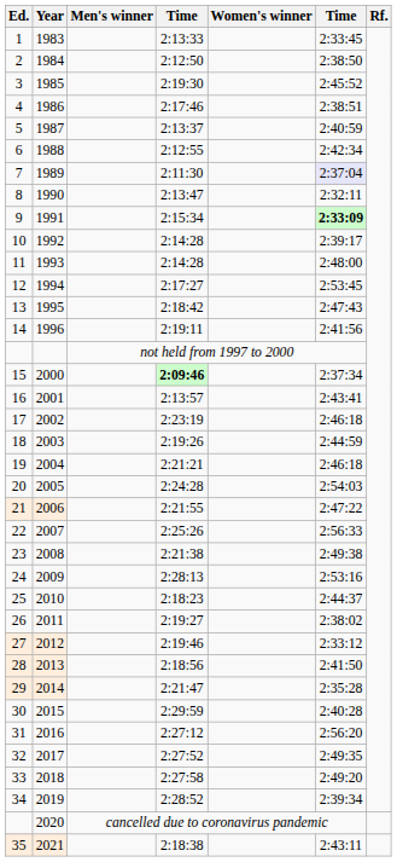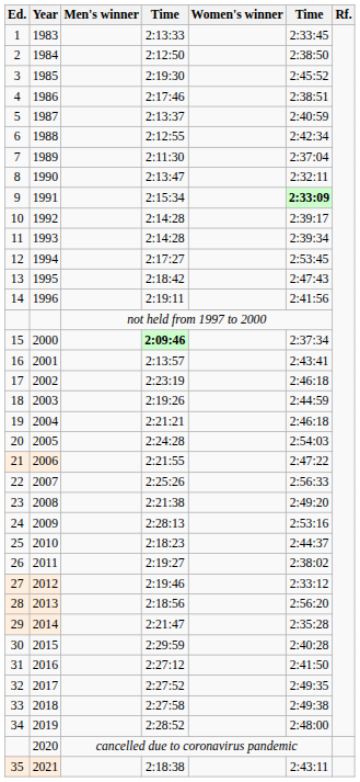1989 | column 6: lavender background -> no background
1993 | column 6: 2:48:00 -> 2:39:34
2008 | column 6: 2:49:38 -> 2:49:20
2013 | column 6: 2:41:50 -> 2:56:20
2016 | column 6: 2:56:20 -> 2:41:50
2018 | column 6: 2:49:20 -> 2:49:38
2019 | column 6: 2:39:34 -> 2:48:00
